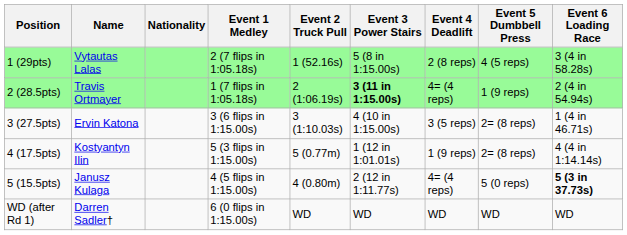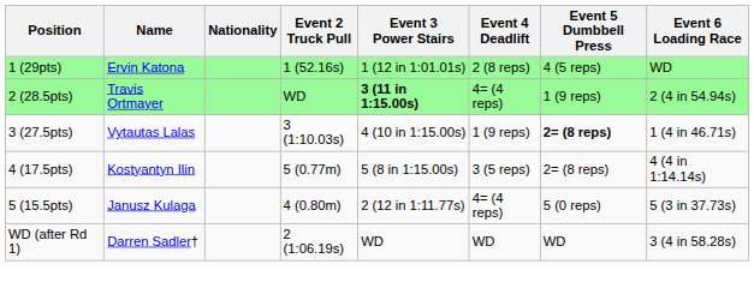- column: Event 1 Medley | 2 (7 flips in 1:05.18s) | 1 (7 flips in 1:05.18s) | 3 (6 flips in 1:15.00s) | 5 (3 flips in 1:15.00s) | 4 (5 flips in 1:15.00s) | 6 (0 flips in 1:15.00s)
1 (29pts) | Name: Vytautas Lalas -> Ervin Katona
1 (29pts) | Event 3 Power Stairs: 5 (8 in 1:15.00s) -> 1 (12 in 1:01.01s)
1 (29pts) | Event 6 Loading Race: 3 (4 in 58.28s) -> WD
2 (28.5pts) | Event 2 Truck Pull: 2 (1:06.19s) -> WD
3 (27.5pts) | Name: Ervin Katona -> Vytautas Lalas
3 (27.5pts) | Event 4 Deadlift: 3 (5 reps) -> 1 (9 reps)
3 (27.5pts) | Event 5 Dumbbell Press: normal -> bold
4 (17.5pts) | Event 3 Power Stairs: 1 (12 in 1:01.01s) -> 5 (8 in 1:15.00s)
4 (17.5pts) | Event 4 Deadlift: 1 (9 reps) -> 3 (5 reps)
5 (15.5pts) | Event 6 Loading Race: bold -> normal
WD (after Rd 1) | Event 2 Truck Pull: WD -> 2 (1:06.19s)
WD (after Rd 1) | Event 6 Loading Race: WD -> 3 (4 in 58.28s)
